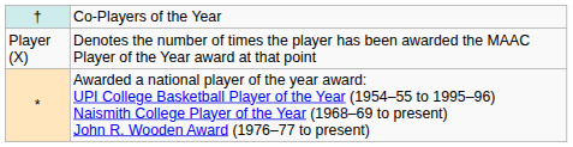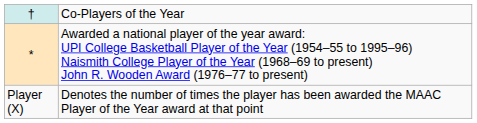rows swapped: * <-> Player (X)
